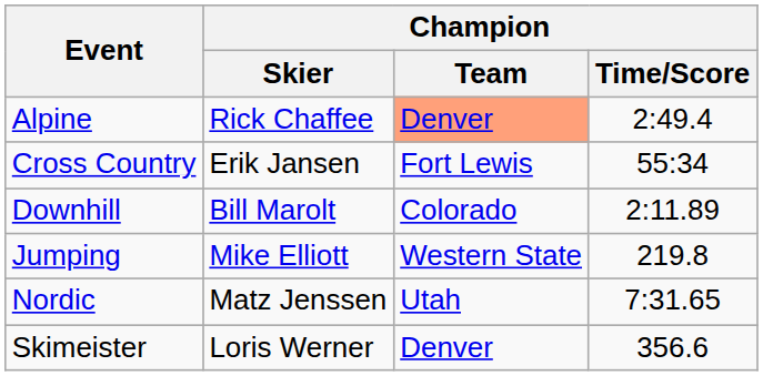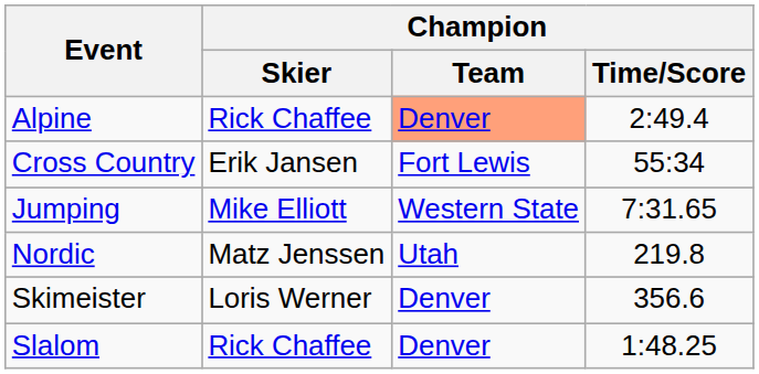- row: Downhill | Bill Marolt | Colorado | 2:11.89
Jumping | Champion / Time/Score: 219.8 -> 7:31.65
Nordic | Champion / Time/Score: 7:31.65 -> 219.8
+ row: Slalom | Rick Chaffee | Denver | 1:48.25
